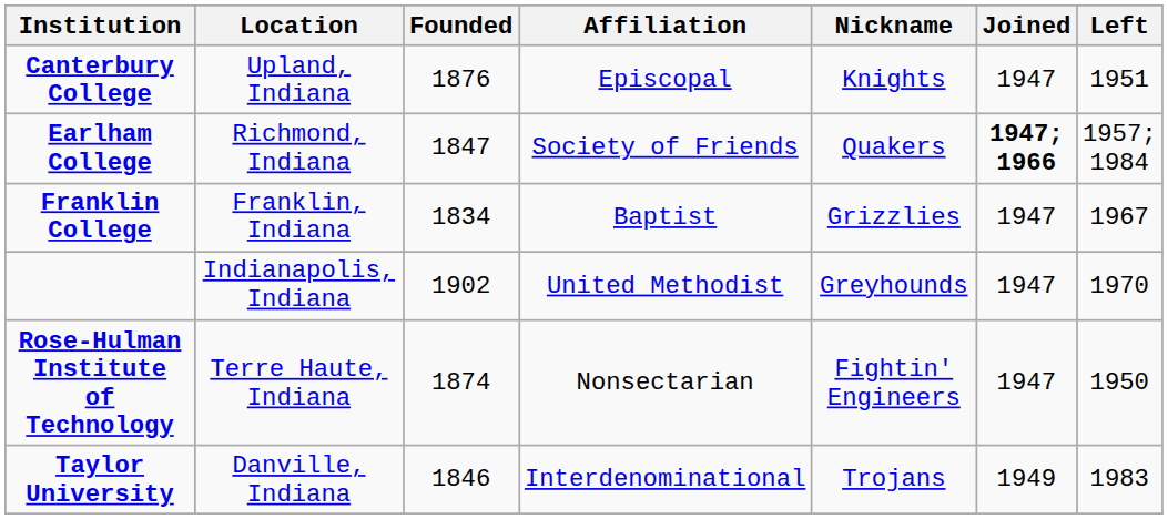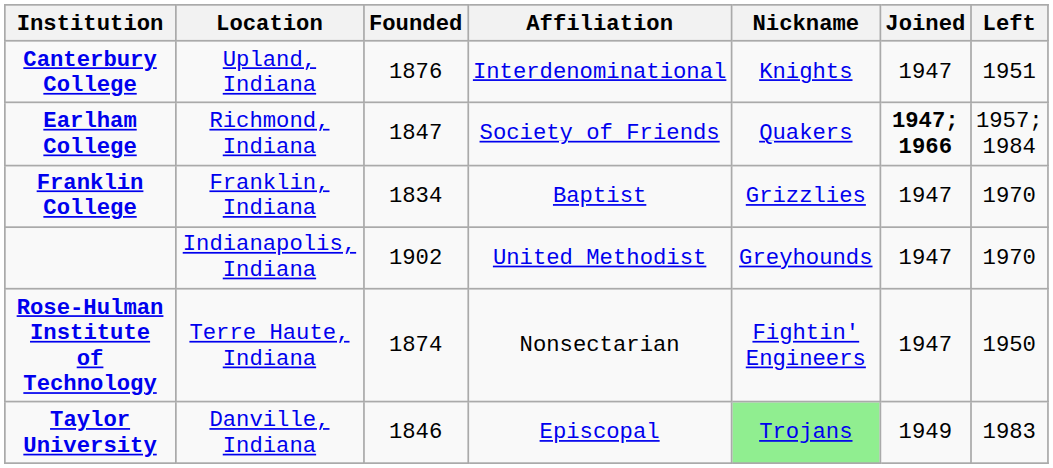Canterbury College | Affiliation: Episcopal -> Interdenominational
Franklin College | Left: 1967 -> 1970
Taylor University | Affiliation: Interdenominational -> Episcopal
Taylor University | Nickname: no background -> lightgreen background
